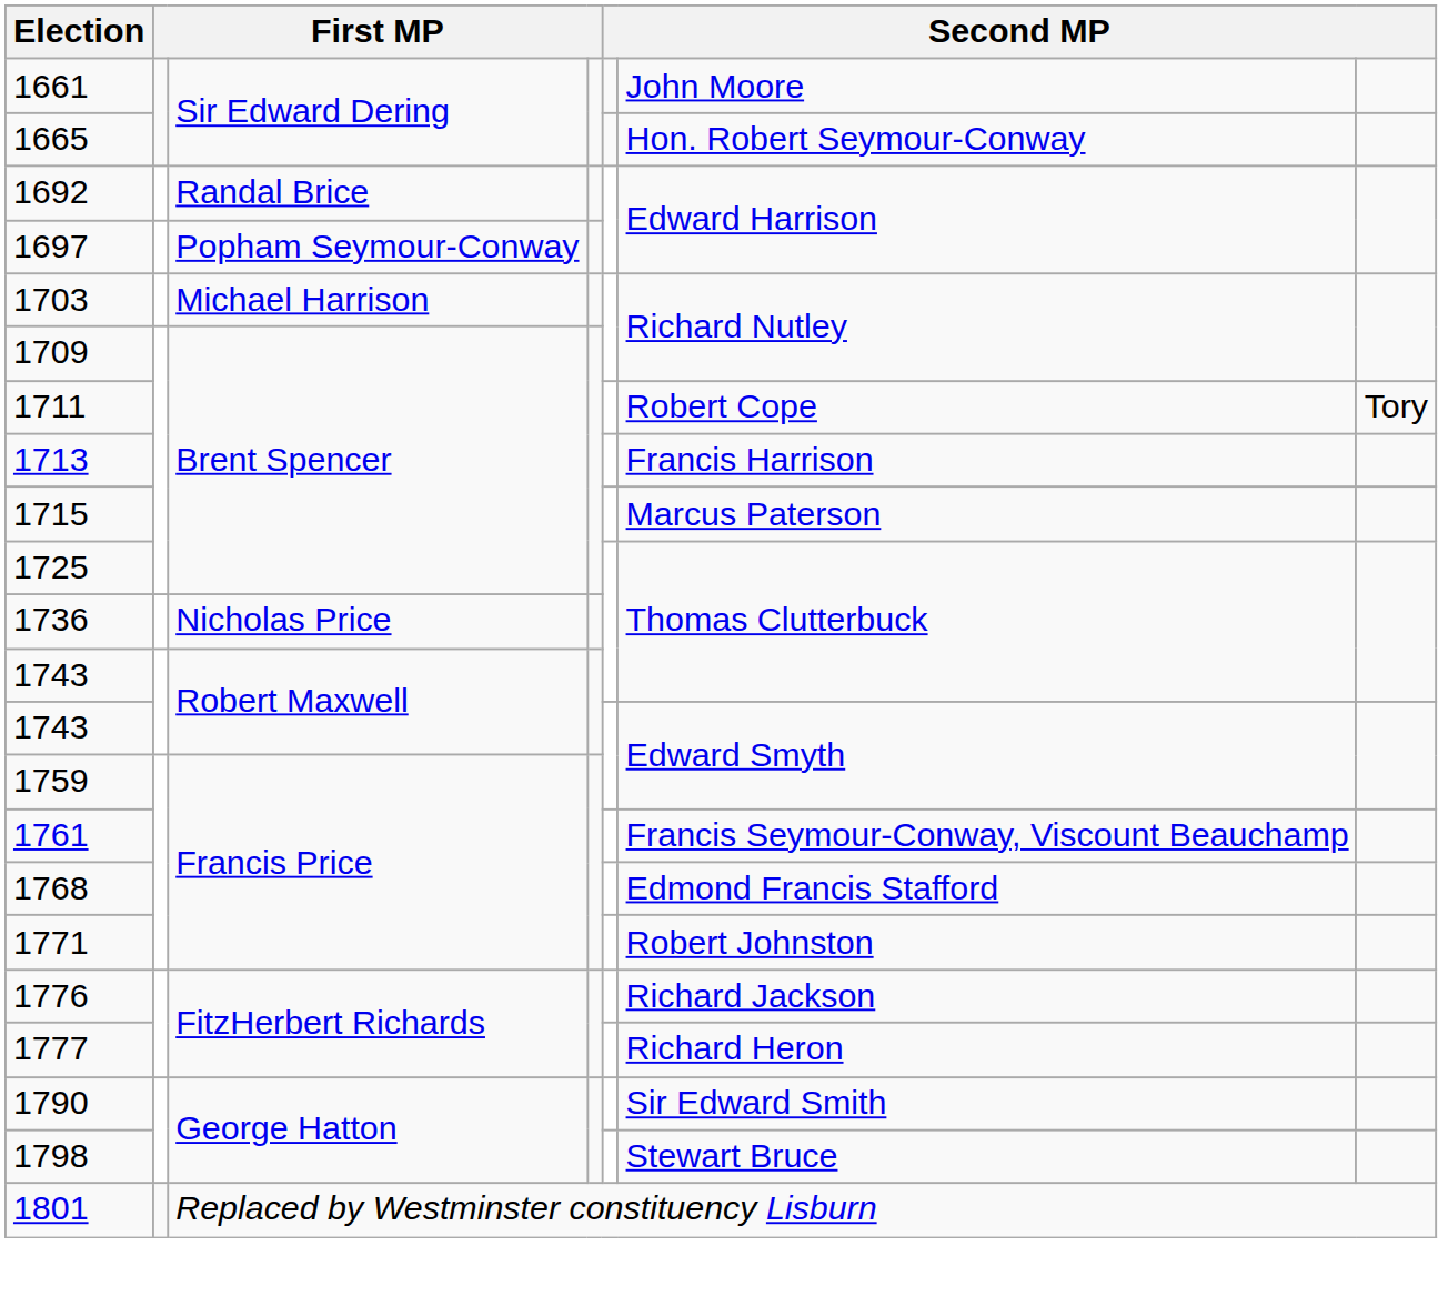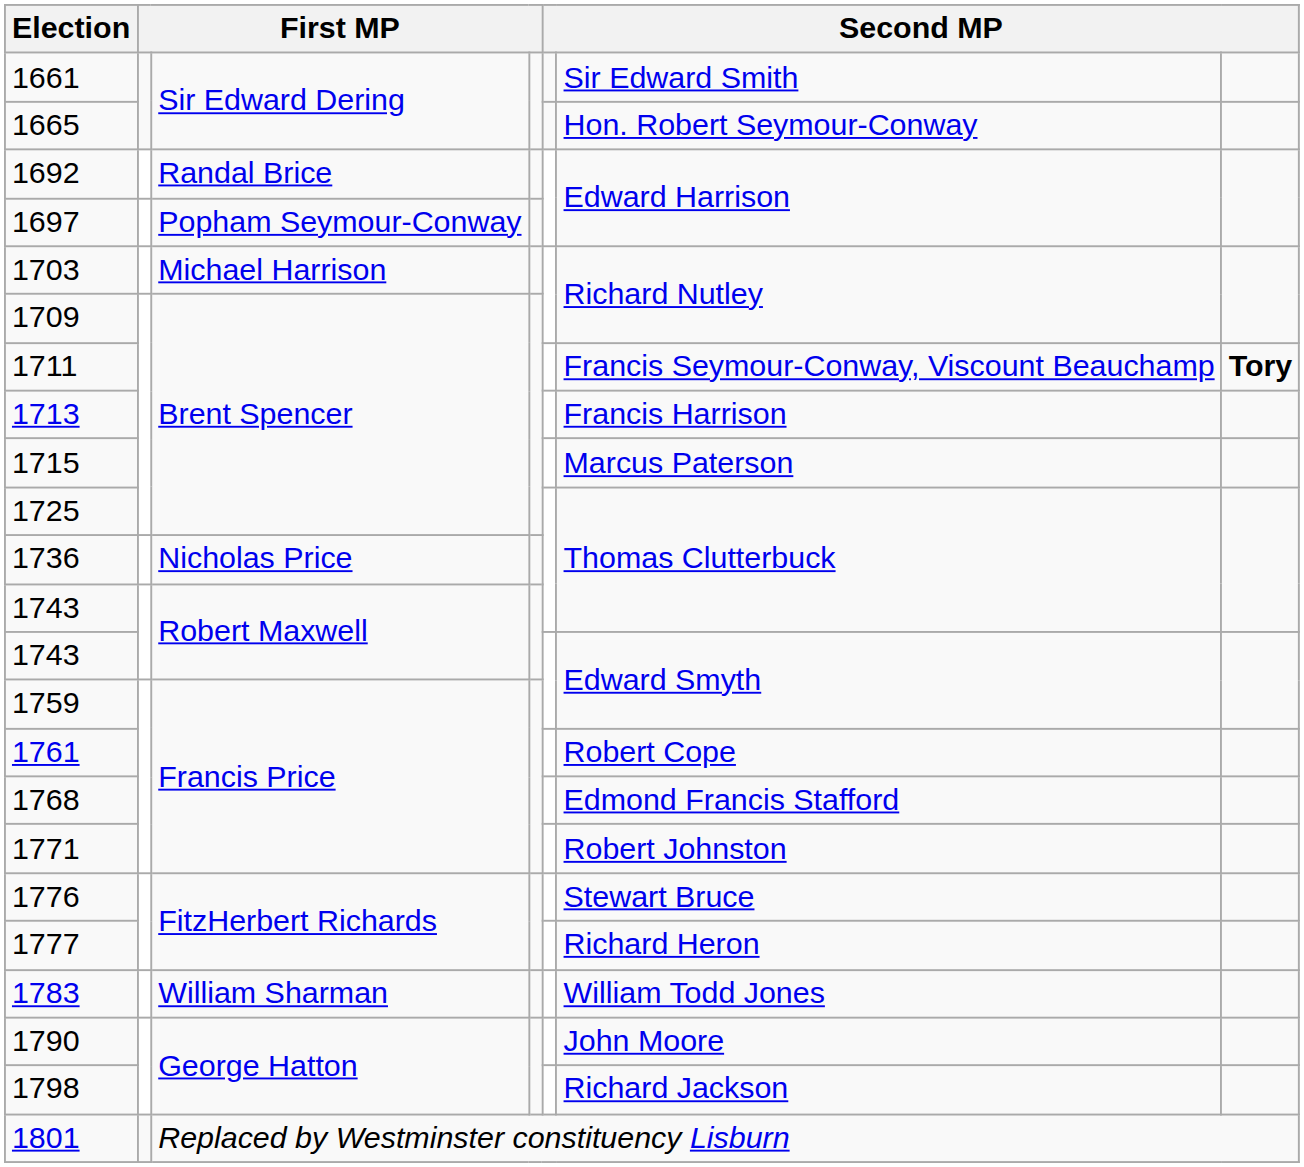1661 | column 6: John Moore -> Sir Edward Smith
1711 | column 6: Robert Cope -> Francis Seymour-Conway, Viscount Beauchamp
1711 | column 7: normal -> bold
1761 | column 6: Francis Seymour-Conway, Viscount Beauchamp -> Robert Cope
1776 | column 6: Richard Jackson -> Stewart Bruce
+ row: 1783 | William Sharman | William Todd Jones
1790 | column 6: Sir Edward Smith -> John Moore
1798 | column 6: Stewart Bruce -> Richard Jackson
